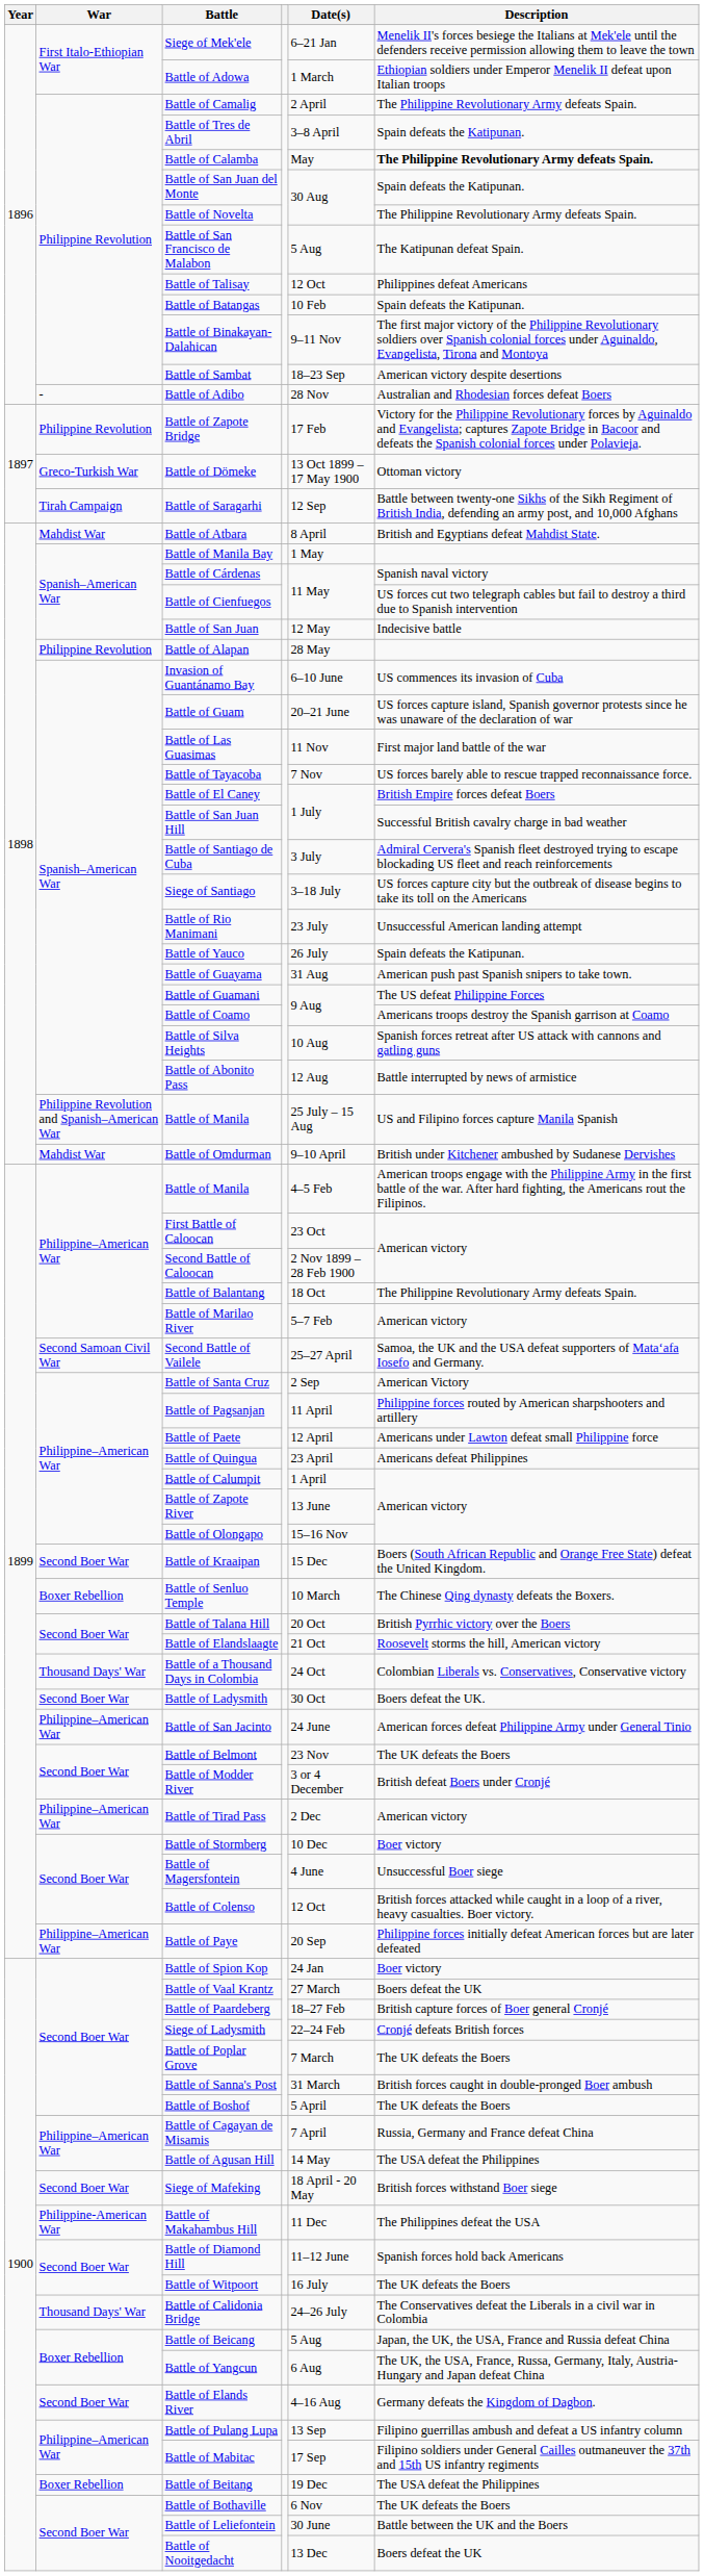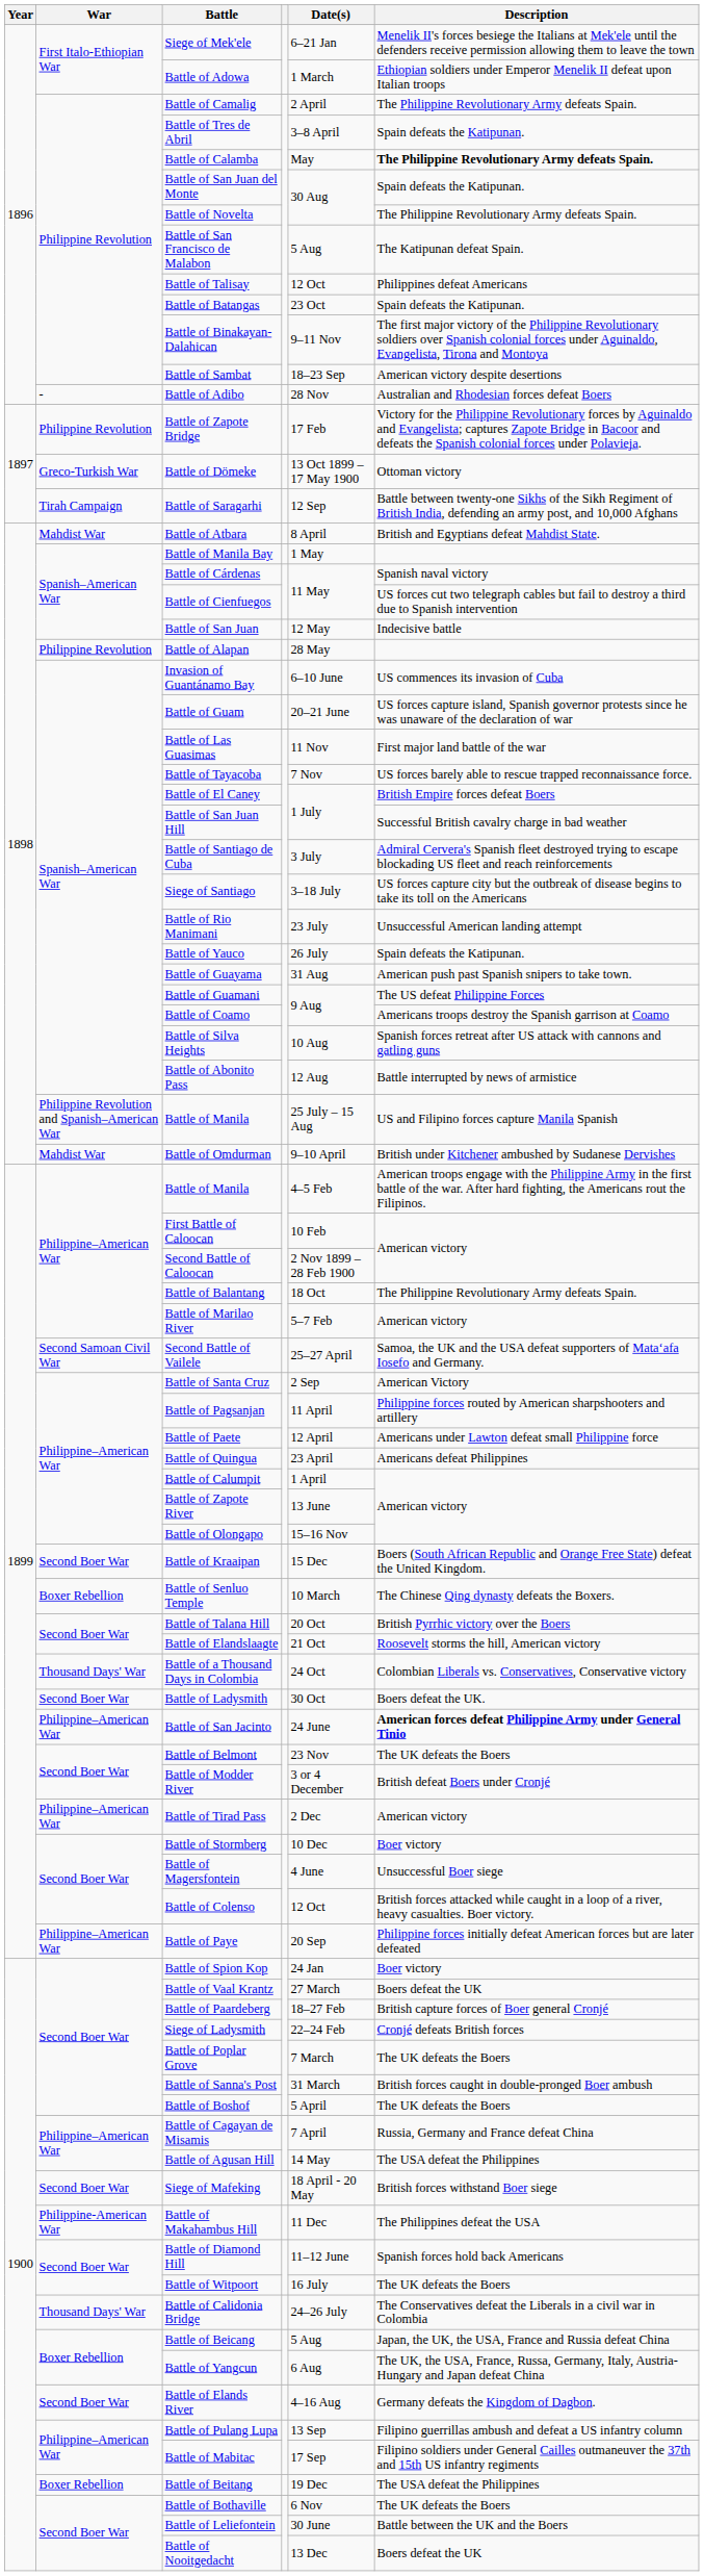Battle of Batangas | Date(s): 10 Feb -> 23 Oct
First Battle of Caloocan | Date(s): 23 Oct -> 10 Feb
Battle of San Jacinto | Description: normal -> bold
